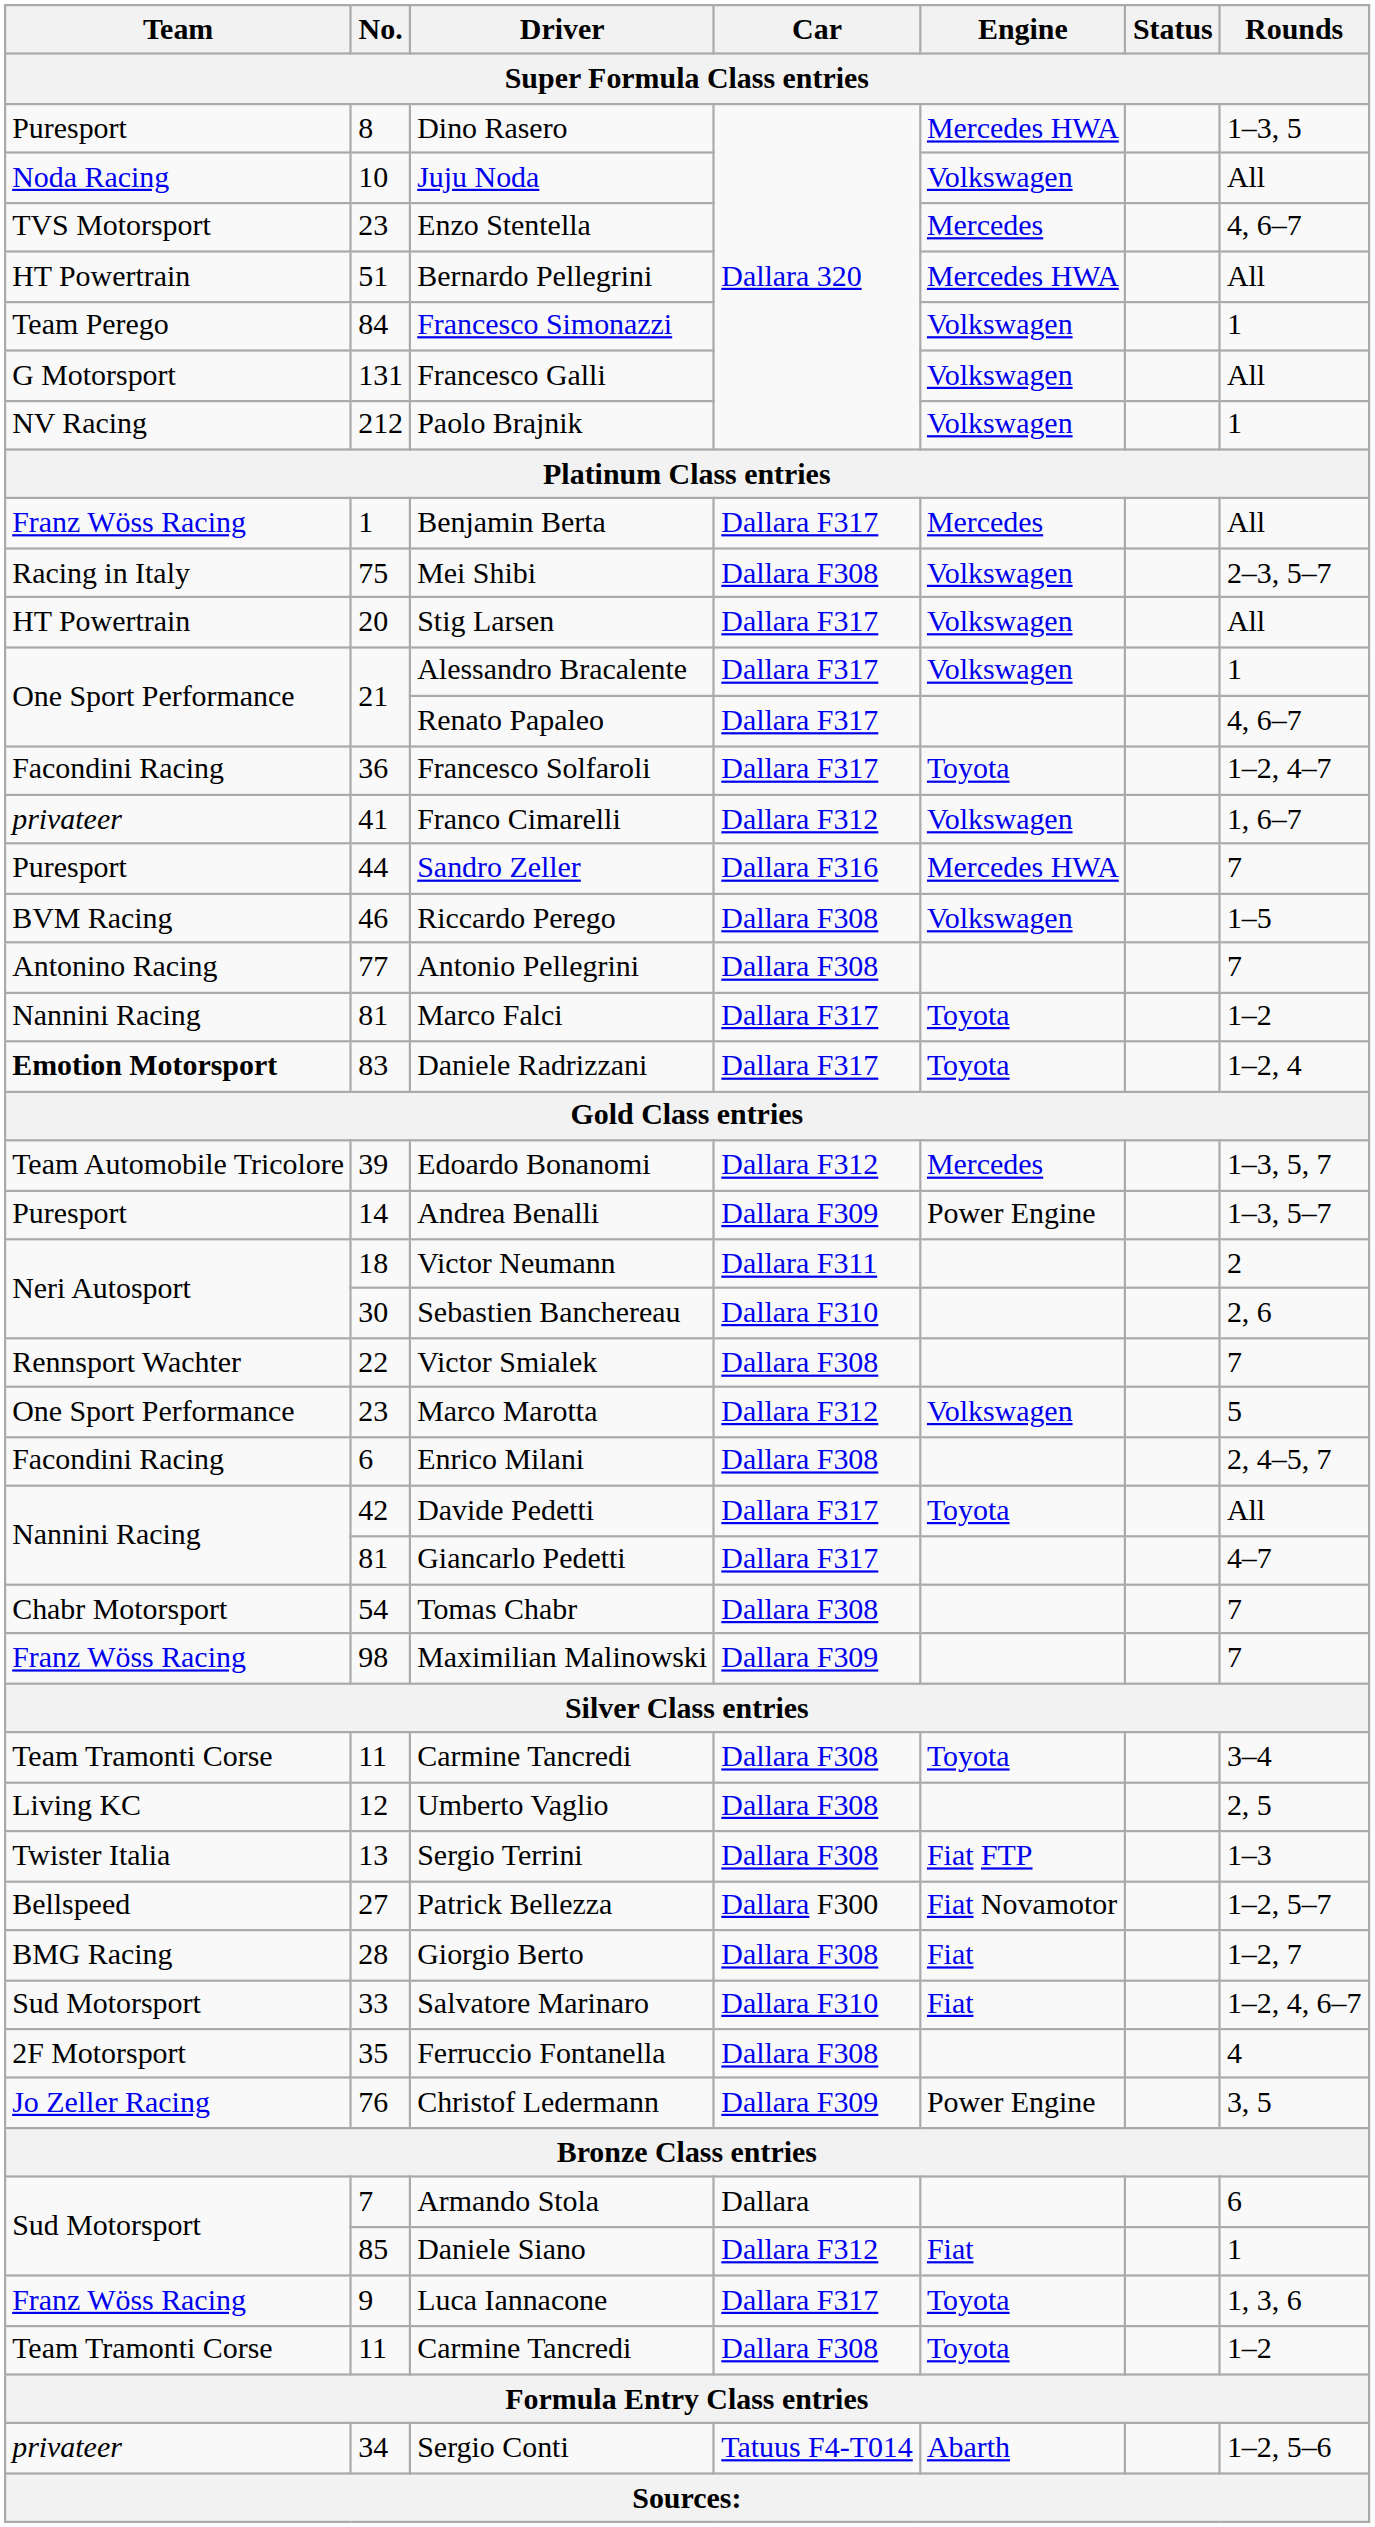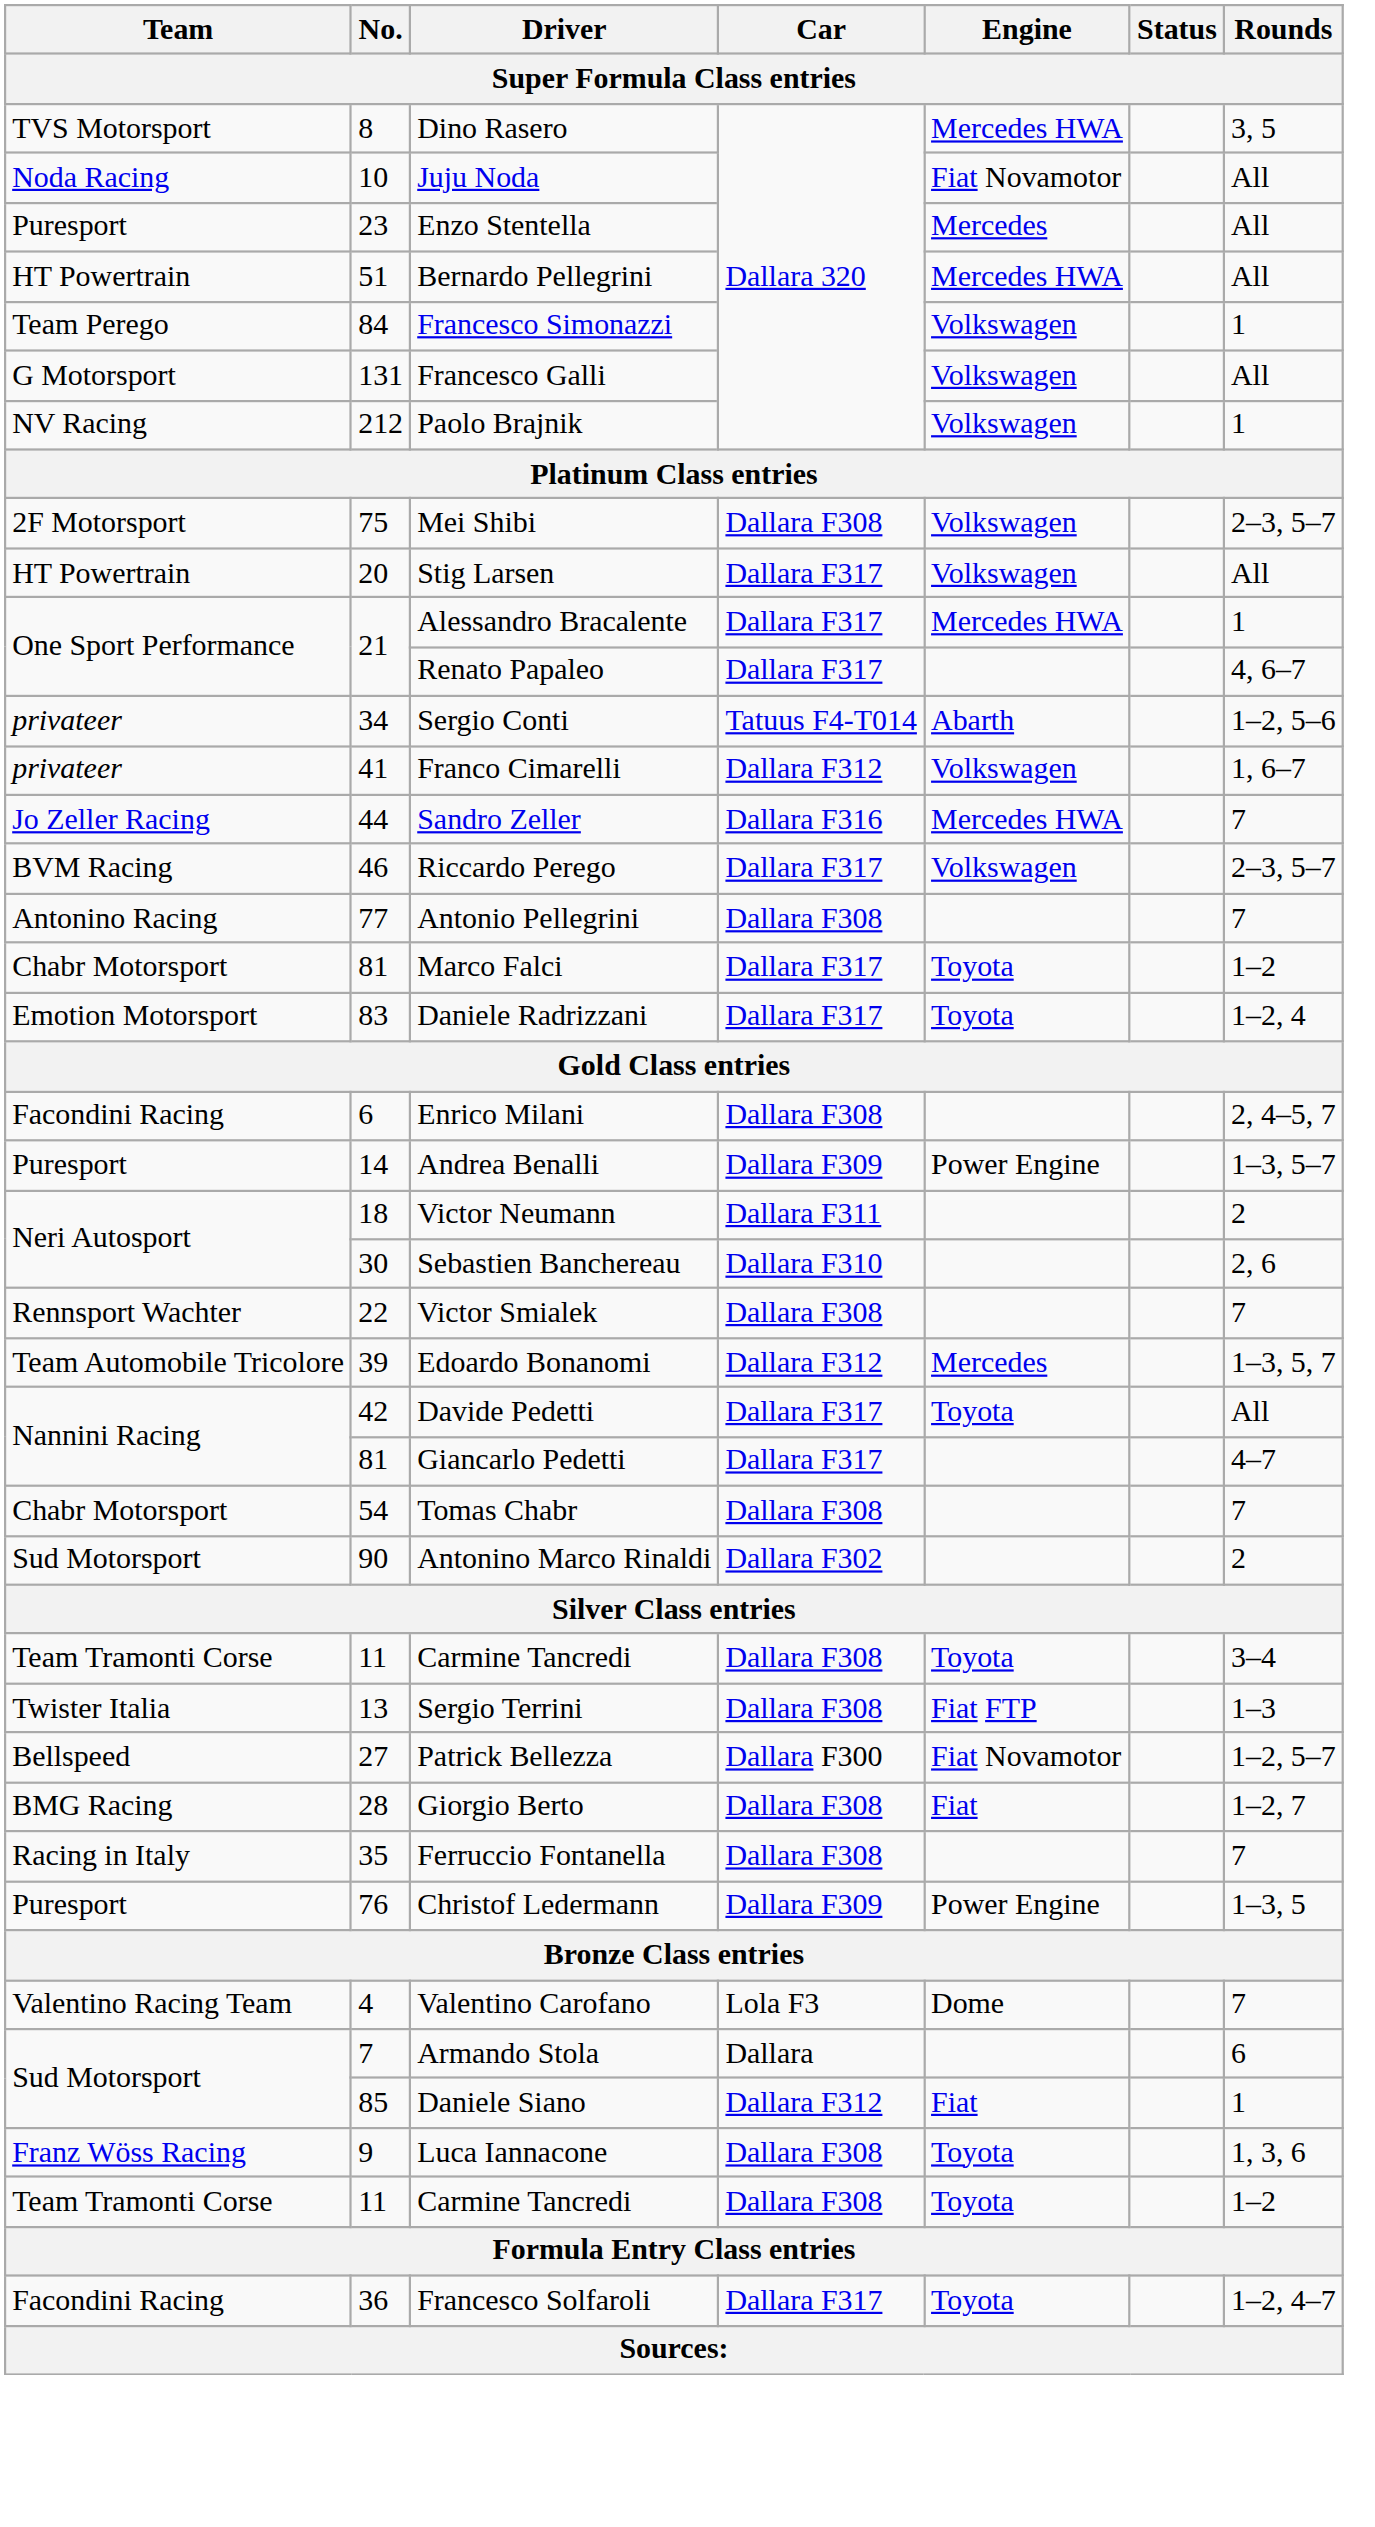Dino Rasero | Team: Puresport -> TVS Motorsport
Dino Rasero | Rounds: 1–3, 5 -> 3, 5
Juju Noda | Engine: Volkswagen -> Fiat Novamotor
Enzo Stentella | Team: TVS Motorsport -> Puresport
Enzo Stentella | Rounds: 4, 6–7 -> All
- row: Franz Wöss Racing | 1 | Benjamin Berta | Dallara F317 | Mercedes | All
Mei Shibi | Team: Racing in Italy -> 2F Motorsport
Alessandro Bracalente | Engine: Volkswagen -> Mercedes HWA
rows swapped: Francesco Solfaroli <-> Sergio Conti
Sandro Zeller | Team: Puresport -> Jo Zeller Racing
Riccardo Perego | Car: Dallara F308 -> Dallara F317
Riccardo Perego | Rounds: 1–5 -> 2–3, 5–7
Marco Falci | Team: Nannini Racing -> Chabr Motorsport
Daniele Radrizzani | Team: bold -> normal
rows swapped: Enrico Milani <-> Edoardo Bonanomi
- row: One Sport Performance | 23 | Marco Marotta | Dallara F312 | Volkswagen | 5
+ row: Sud Motorsport | 90 | Antonino Marco Rinaldi | Dallara F302 | 2
- row: Franz Wöss Racing | 98 | Maximilian Malinowski | Dallara F309 | 7
- row: Living KC | 12 | Umberto Vaglio | Dallara F308 | 2, 5
- row: Sud Motorsport | 33 | Salvatore Marinaro | Dallara F310 | Fiat | 1–2, 4, 6–7
Ferruccio Fontanella | Team: 2F Motorsport -> Racing in Italy
Ferruccio Fontanella | Rounds: 4 -> 7
Christof Ledermann | Team: Jo Zeller Racing -> Puresport
Christof Ledermann | Rounds: 3, 5 -> 1–3, 5
+ row: Valentino Racing Team | 4 | Valentino Carofano | Lola F3 | Dome | 7
Luca Iannacone | Car: Dallara F317 -> Dallara F308
